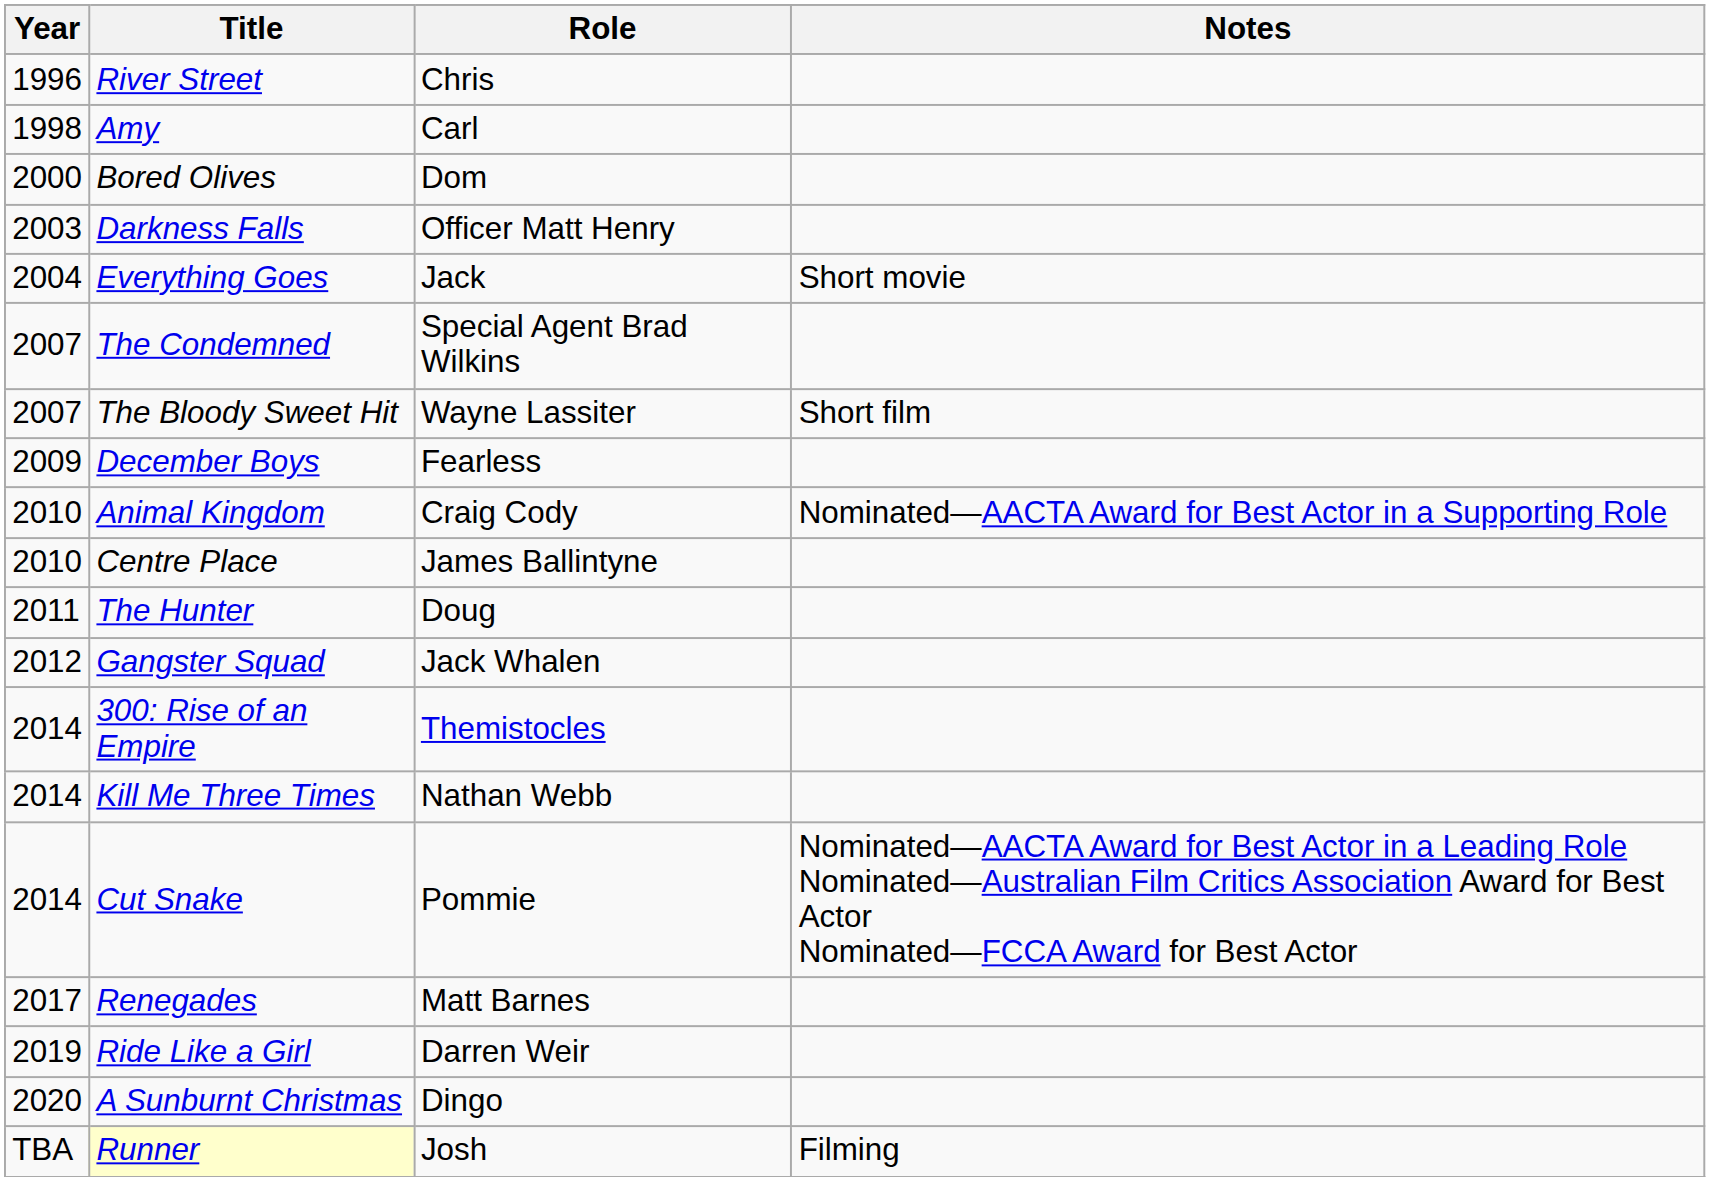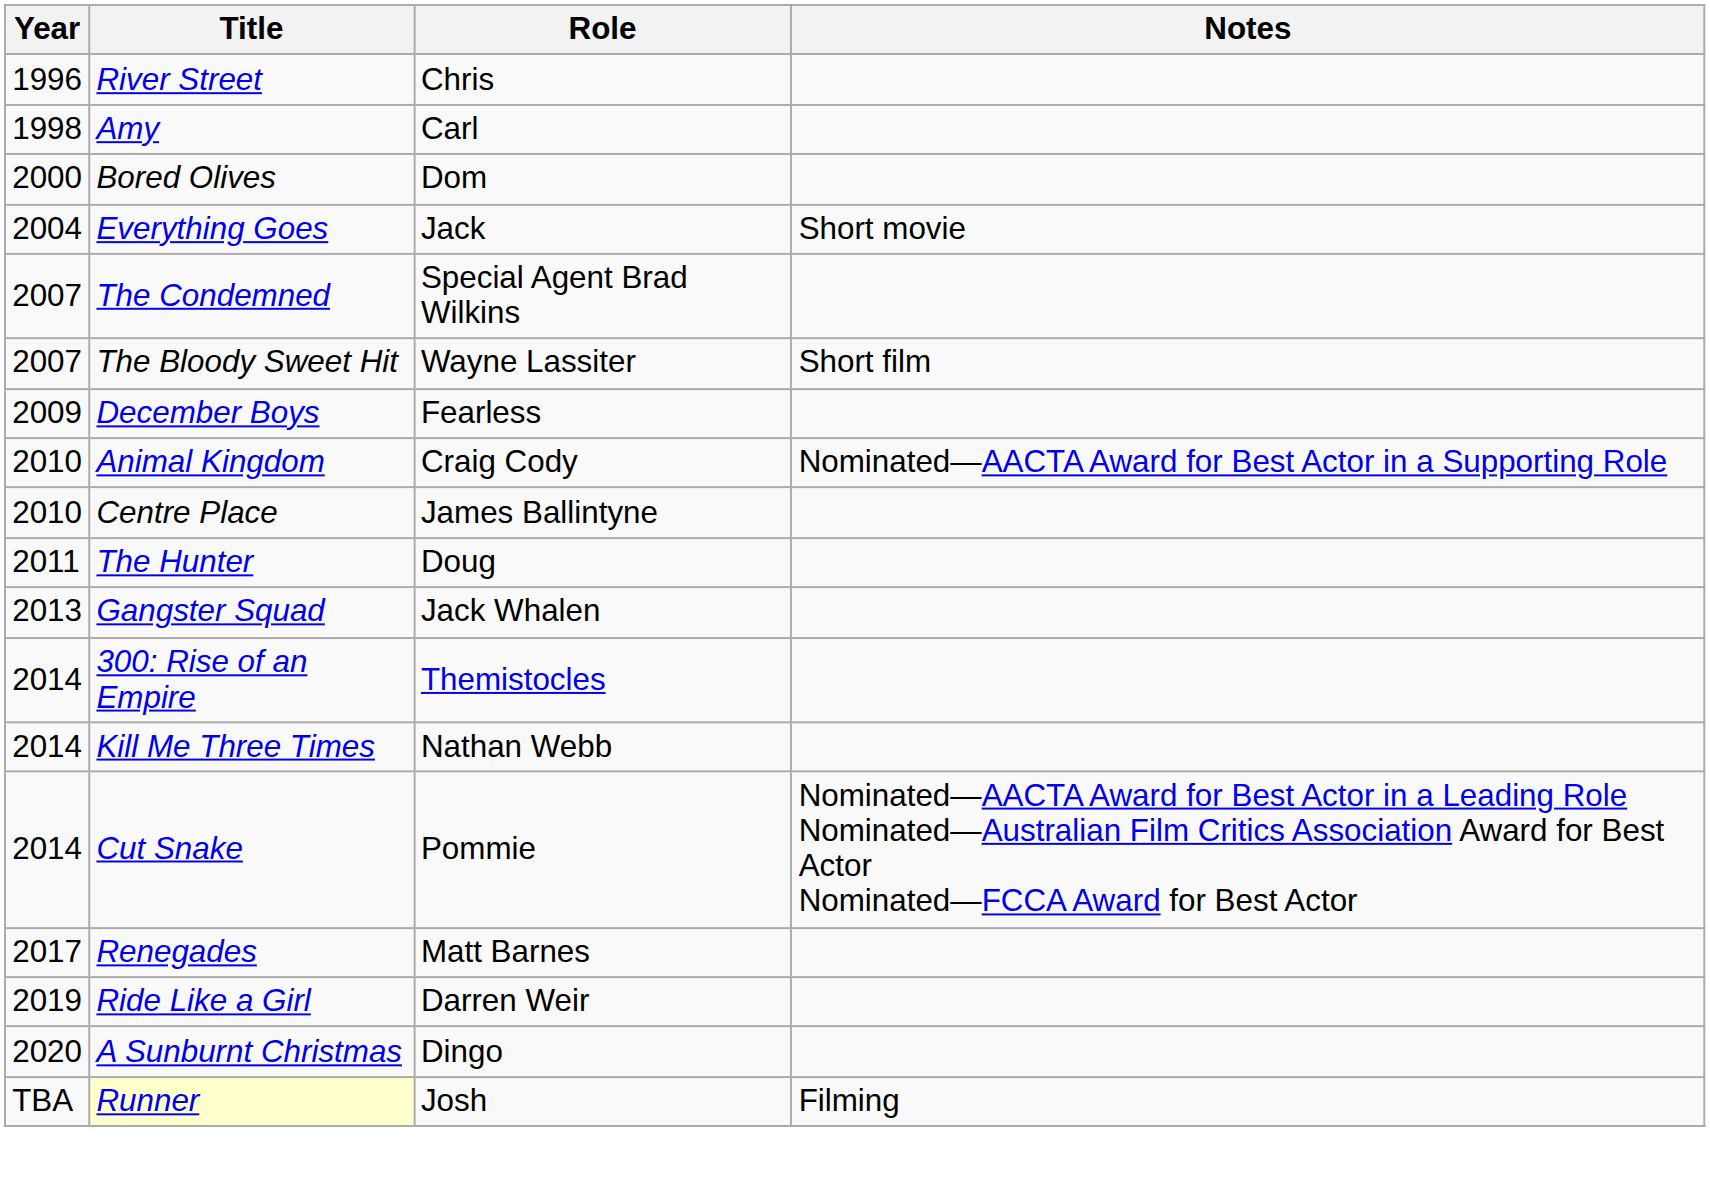- row: 2003 | Darkness Falls | Officer Matt Henry
Gangster Squad | Year: 2012 -> 2013
